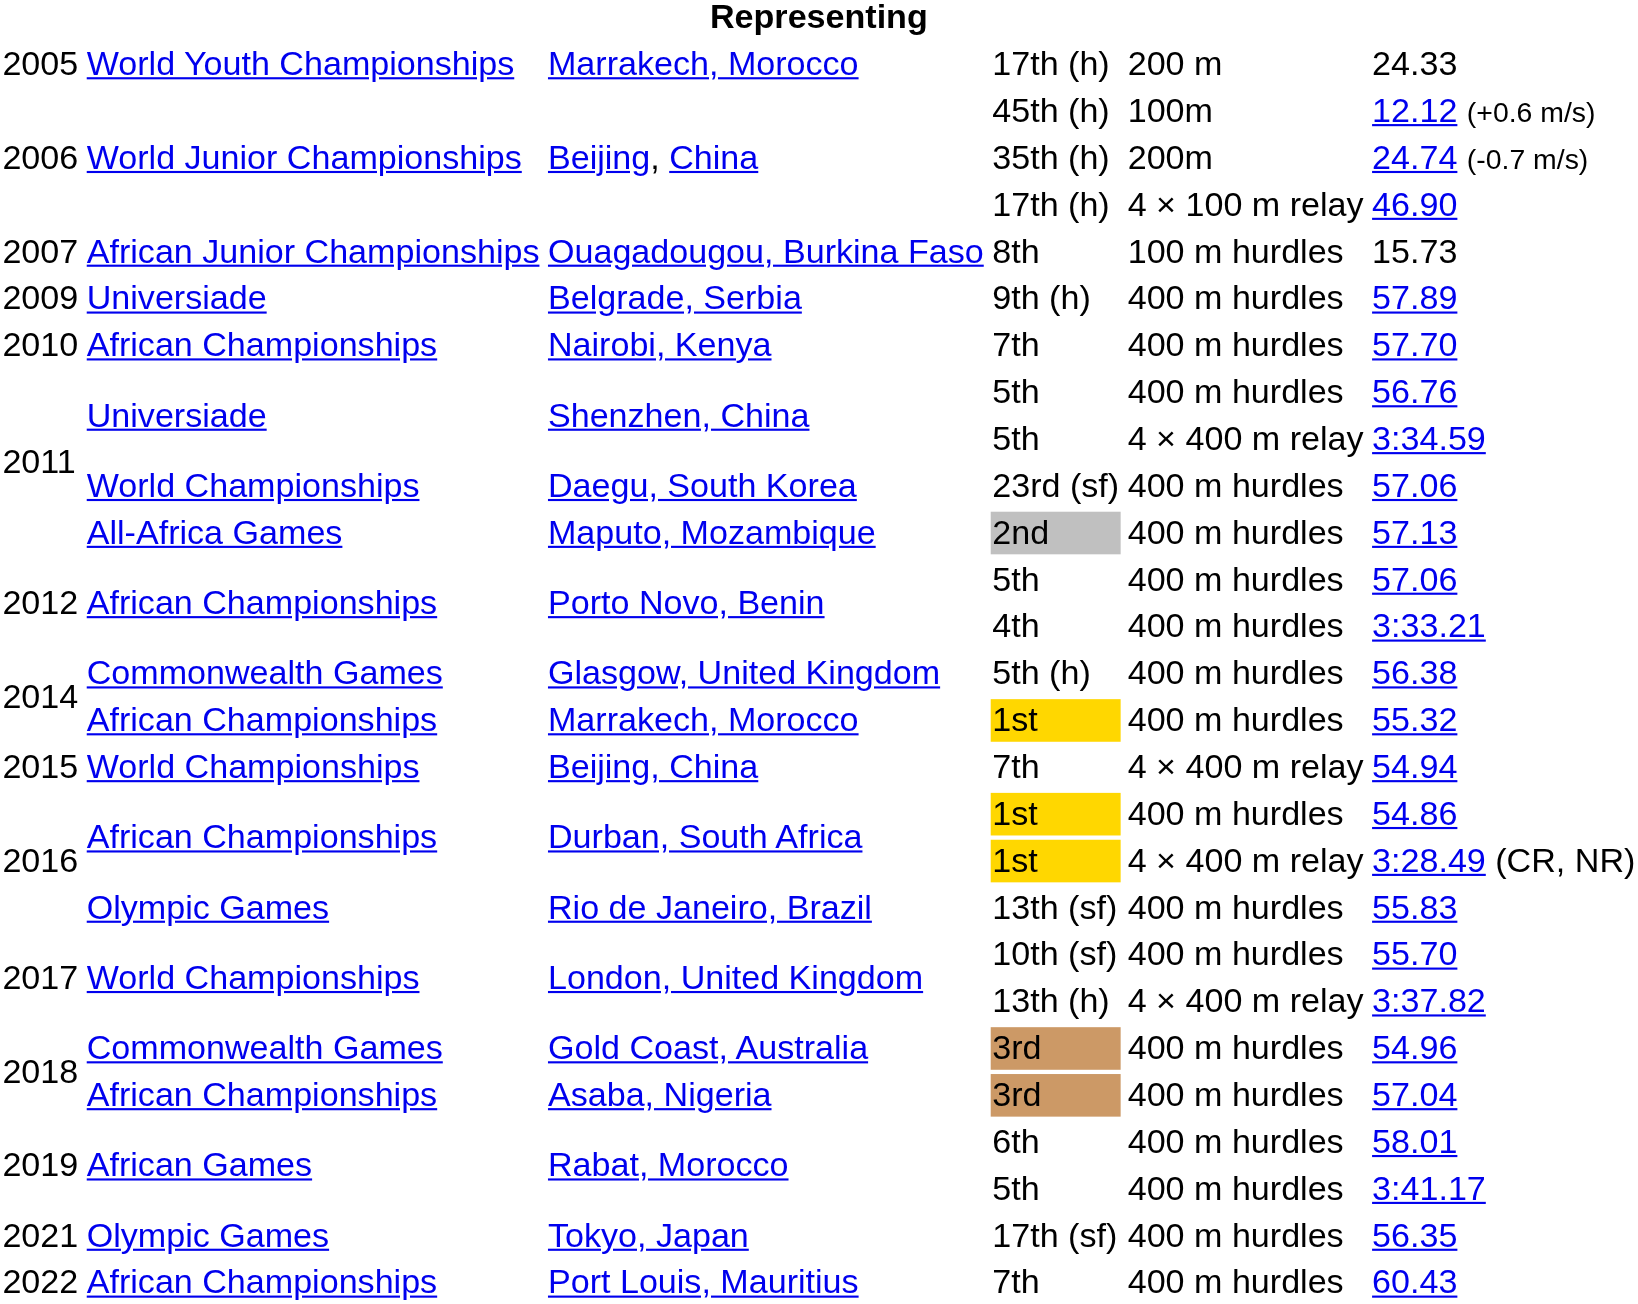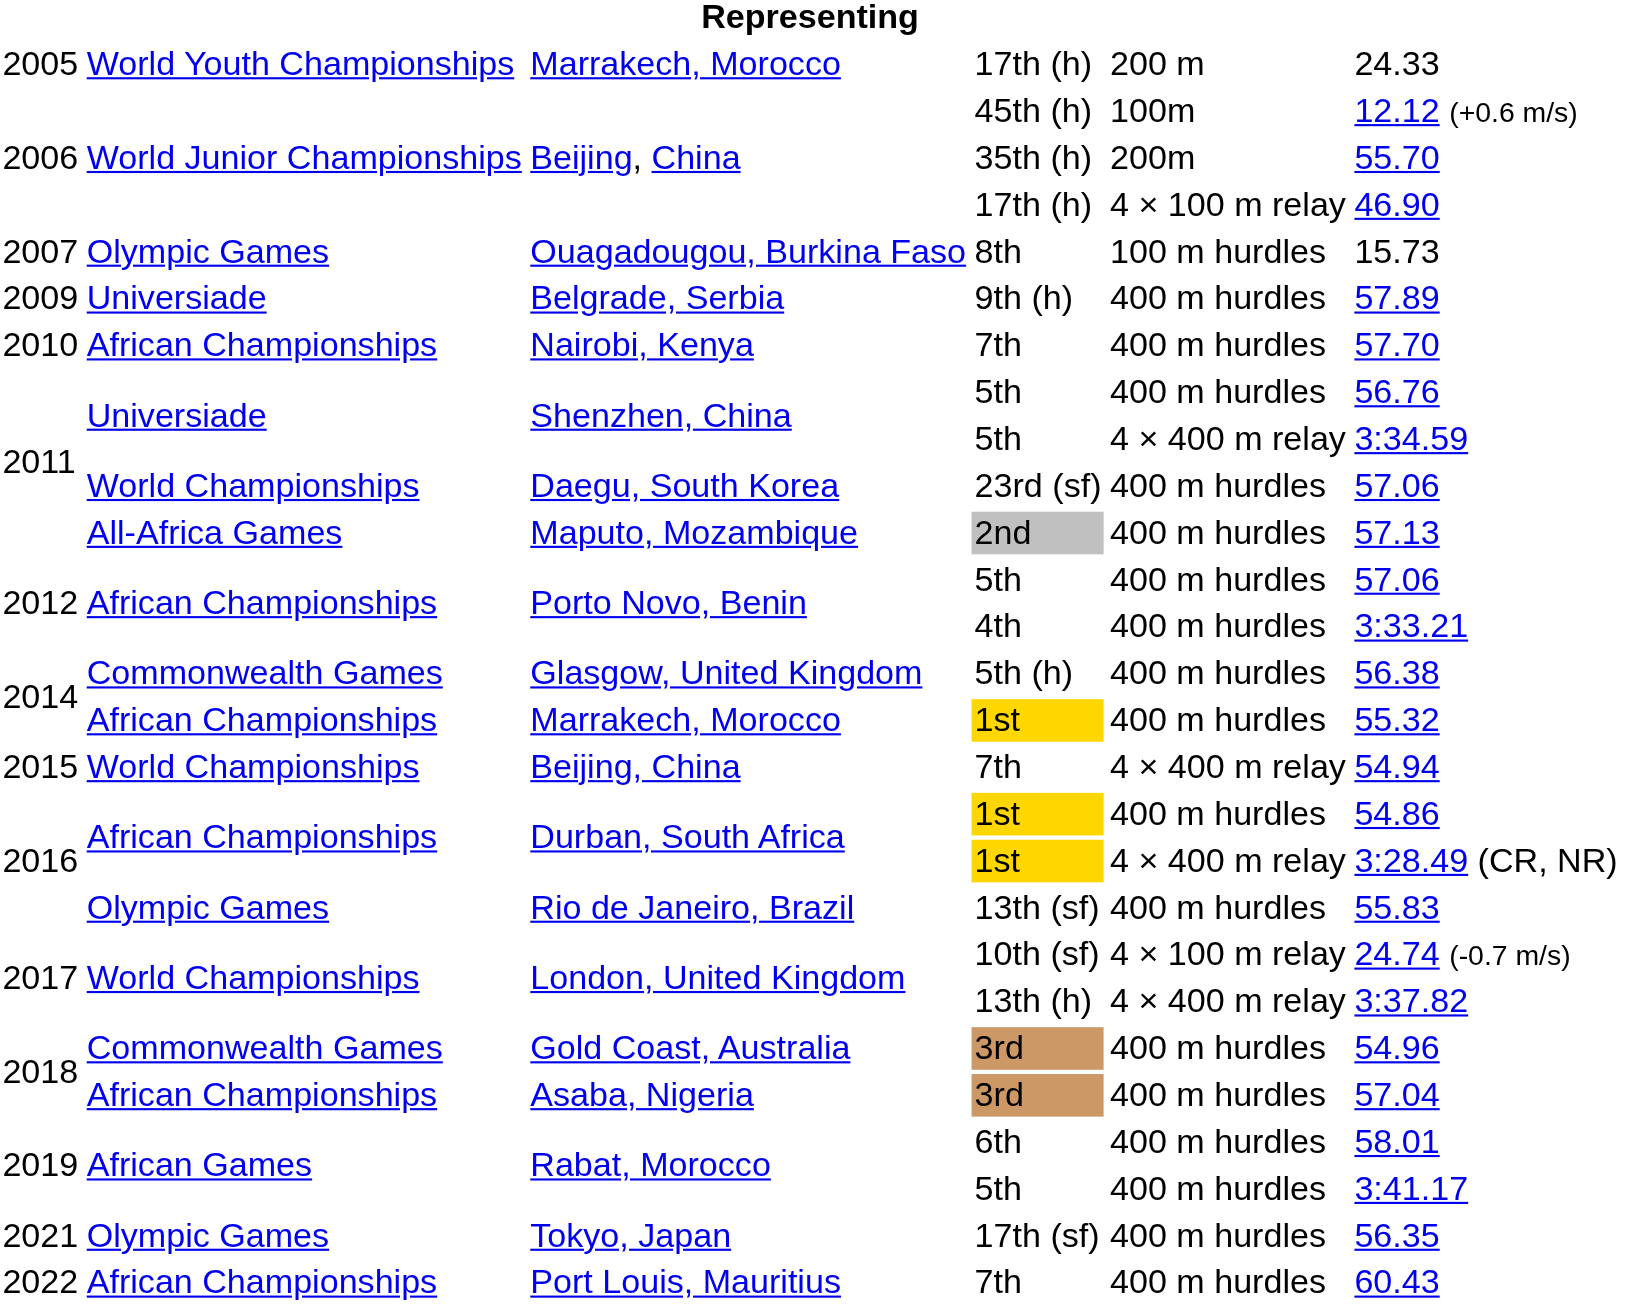Beijing, China / 35th (h) | column 6: 24.74 (-0.7 m/s) -> 55.70
Ouagadougou, Burkina Faso | column 2: African Junior Championships -> Olympic Games
London, United Kingdom / 10th (sf) | column 5: 400 m hurdles -> 4 × 100 m relay
London, United Kingdom / 10th (sf) | column 6: 55.70 -> 24.74 (-0.7 m/s)
